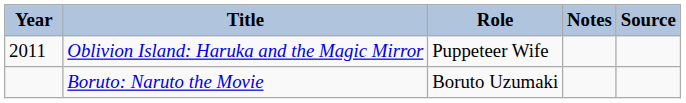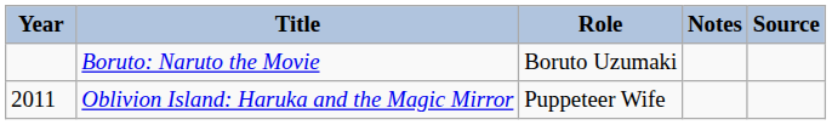rows swapped: Oblivion Island: Haruka and the Magic Mirror <-> Boruto: Naruto the Movie
